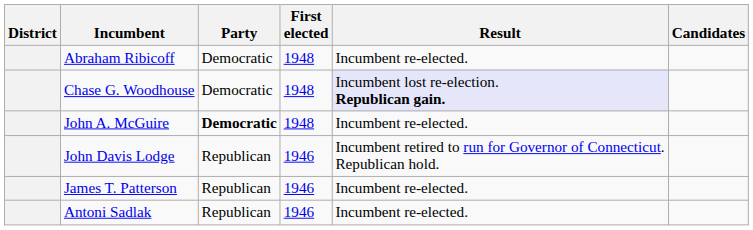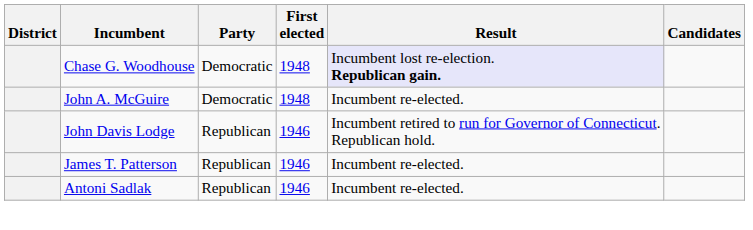- row: Abraham Ribicoff | Democratic | 1948 | Incumbent re-elected.
John A. McGuire | Party: bold -> normal
